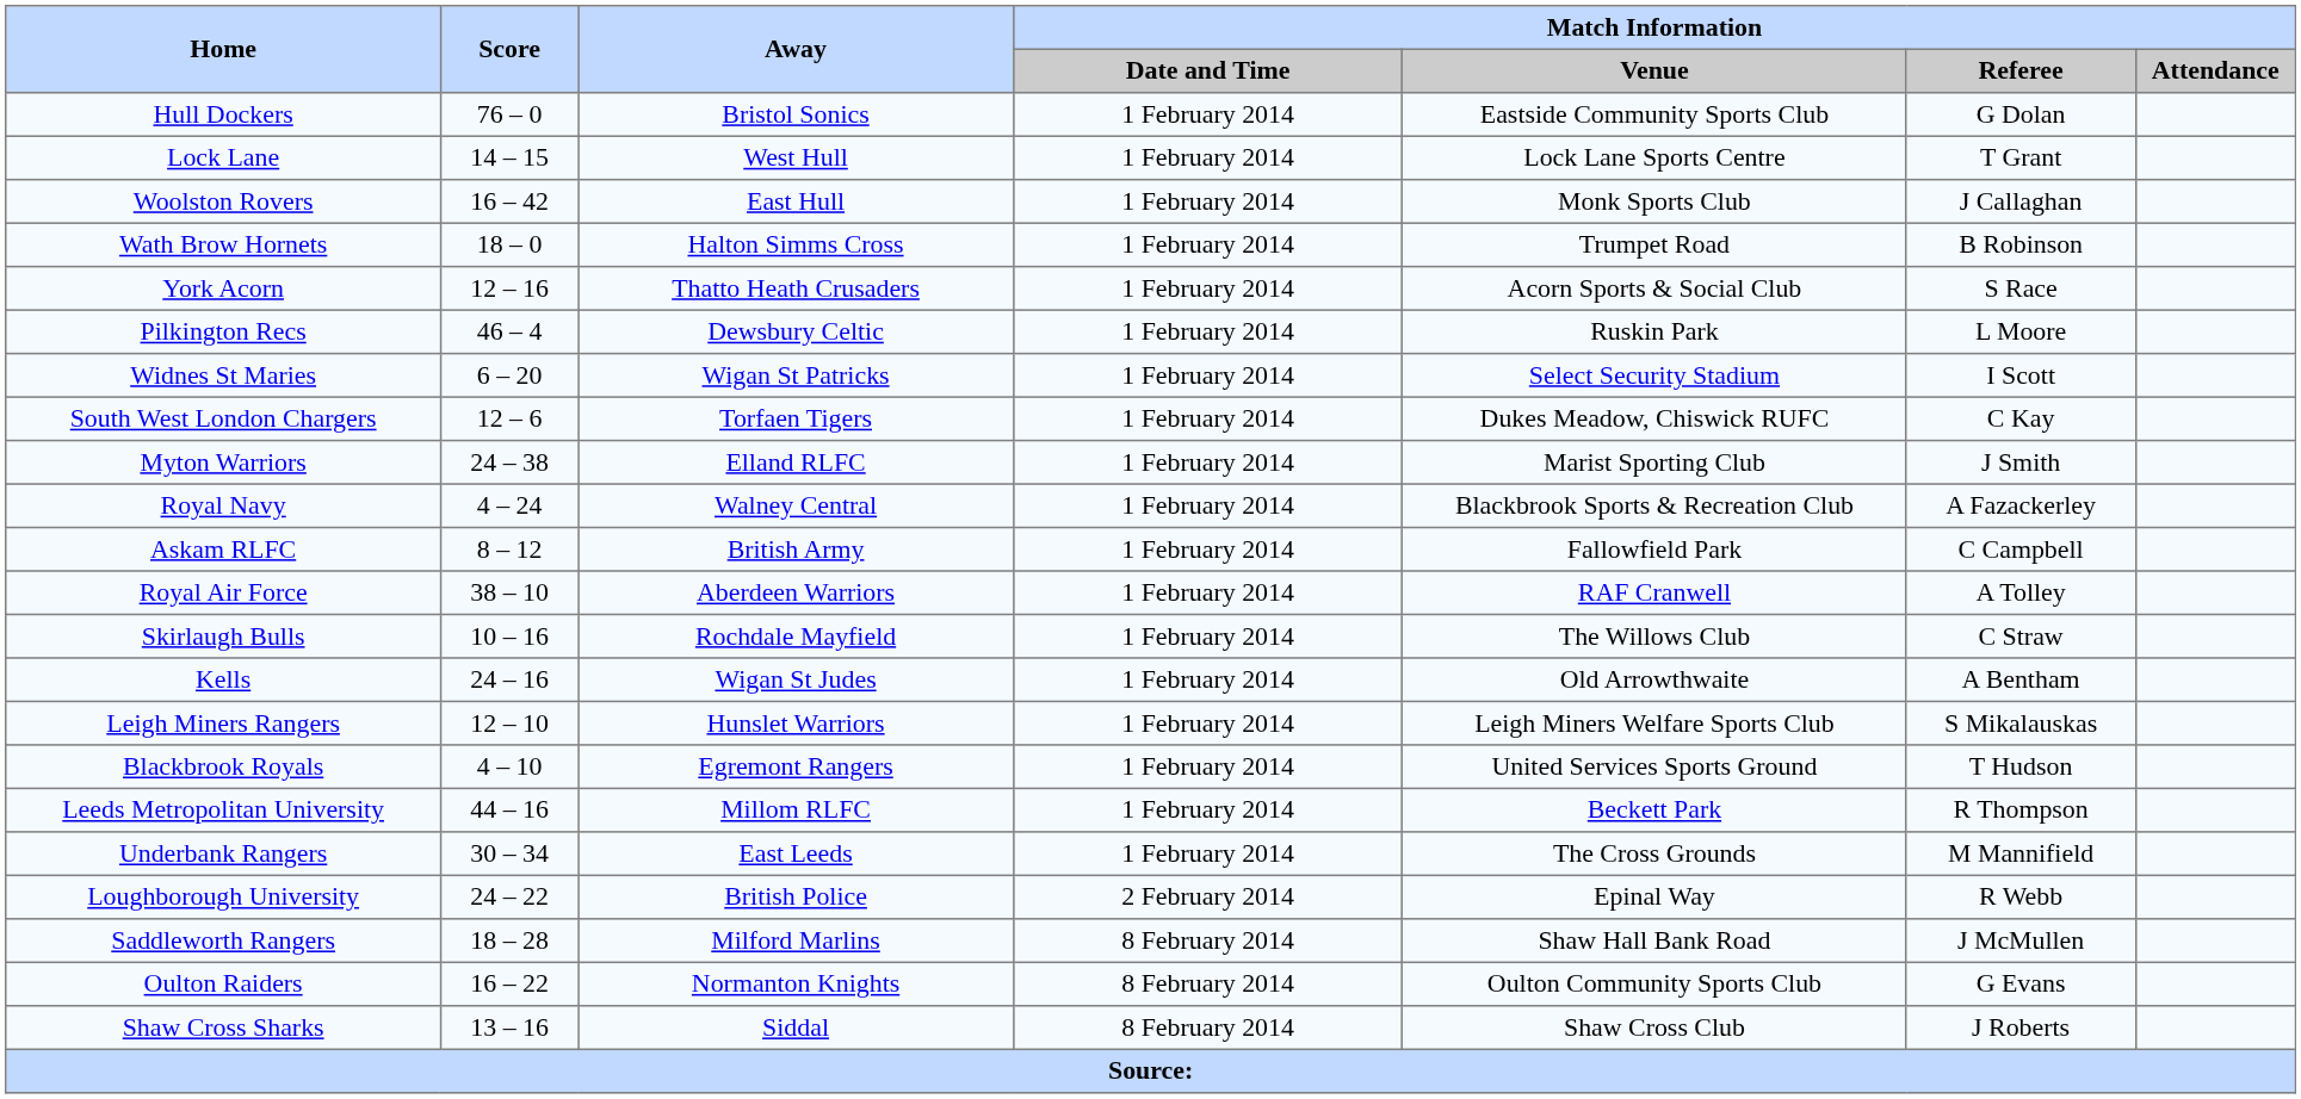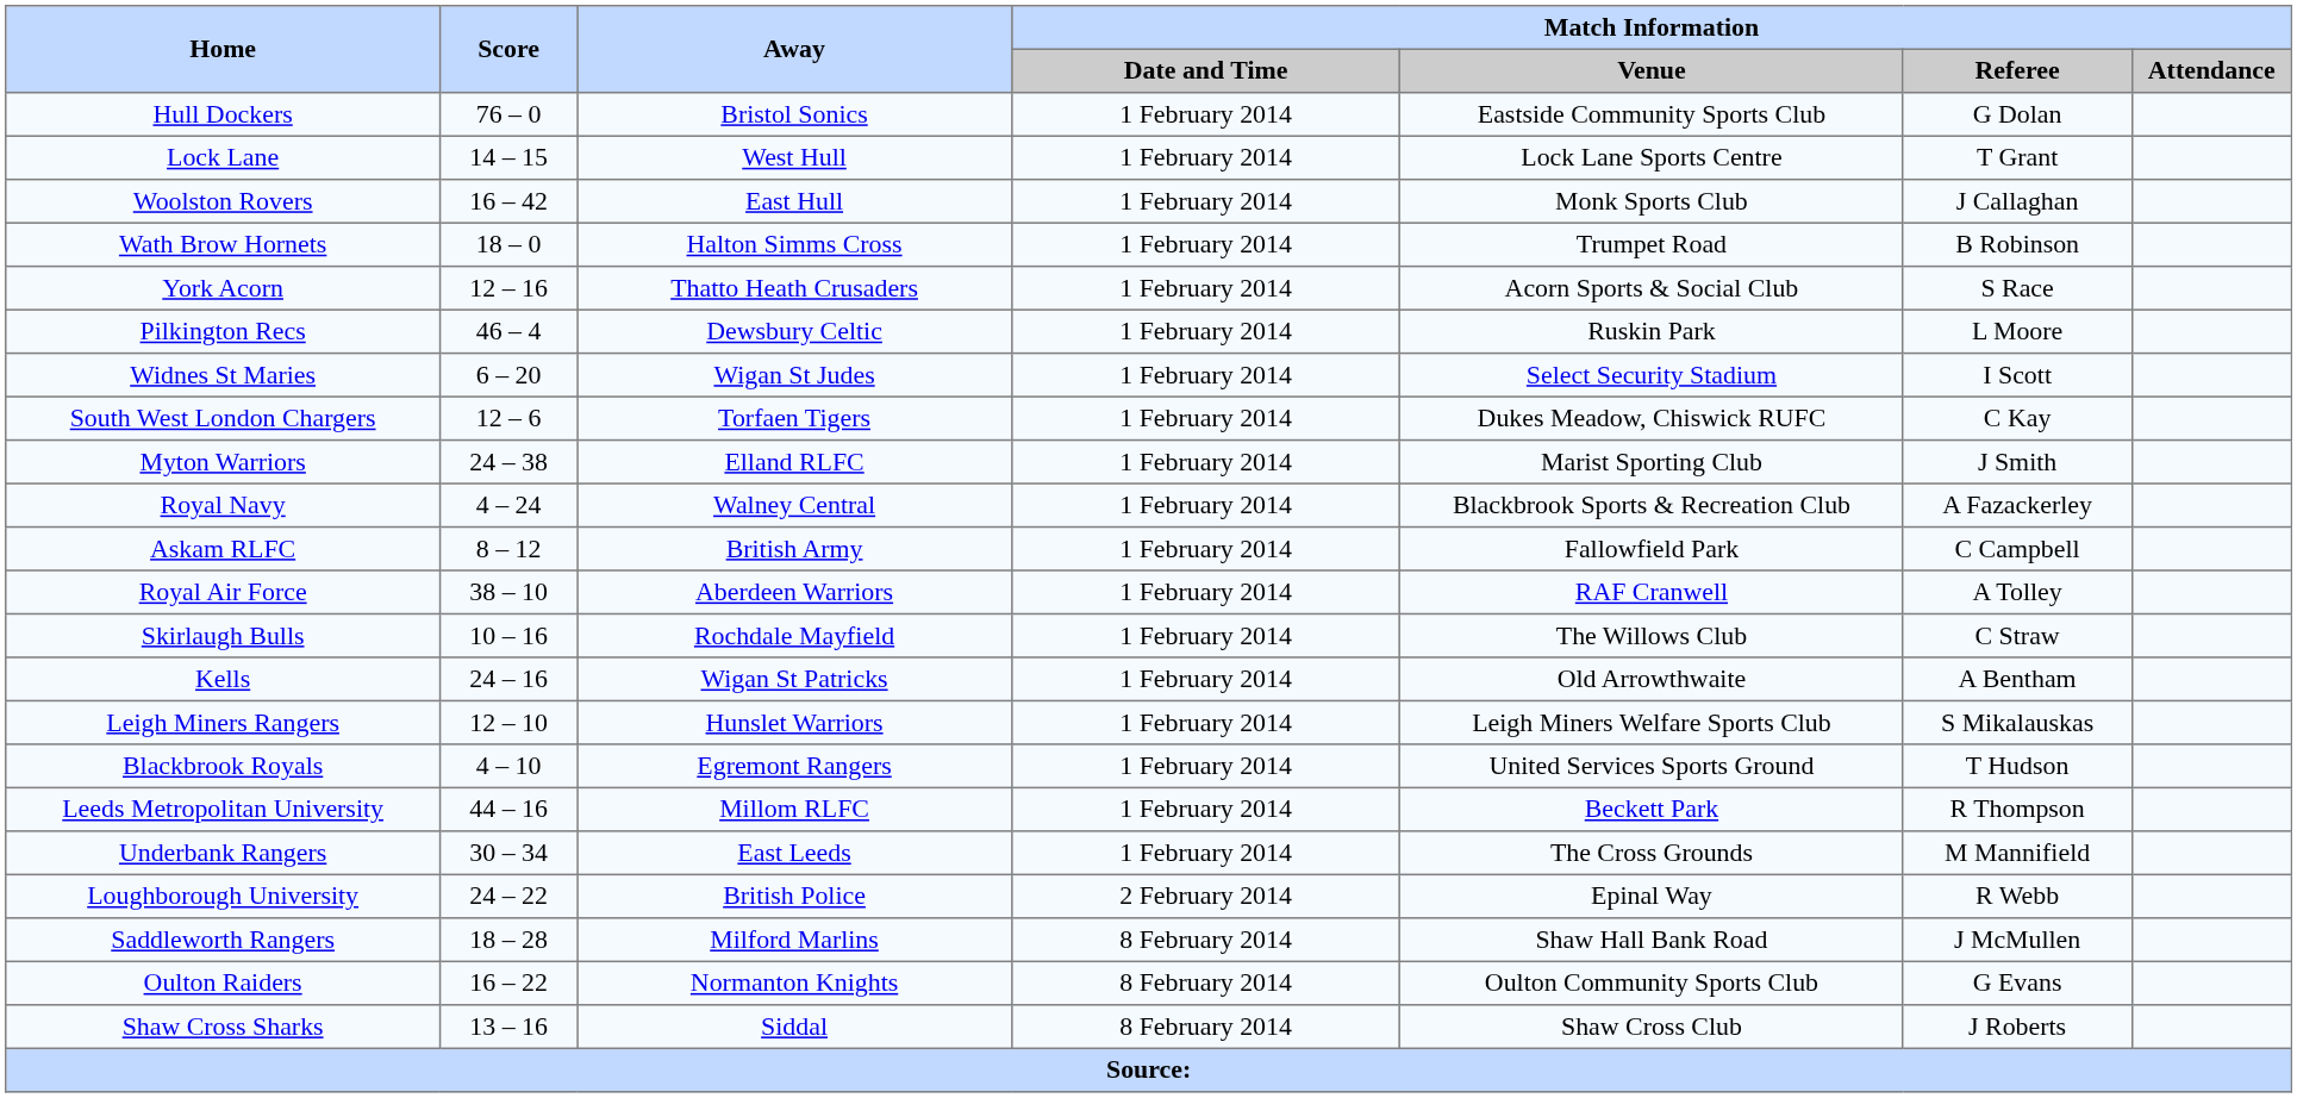Widnes St Maries | Away: Wigan St Patricks -> Wigan St Judes
Kells | Away: Wigan St Judes -> Wigan St Patricks
